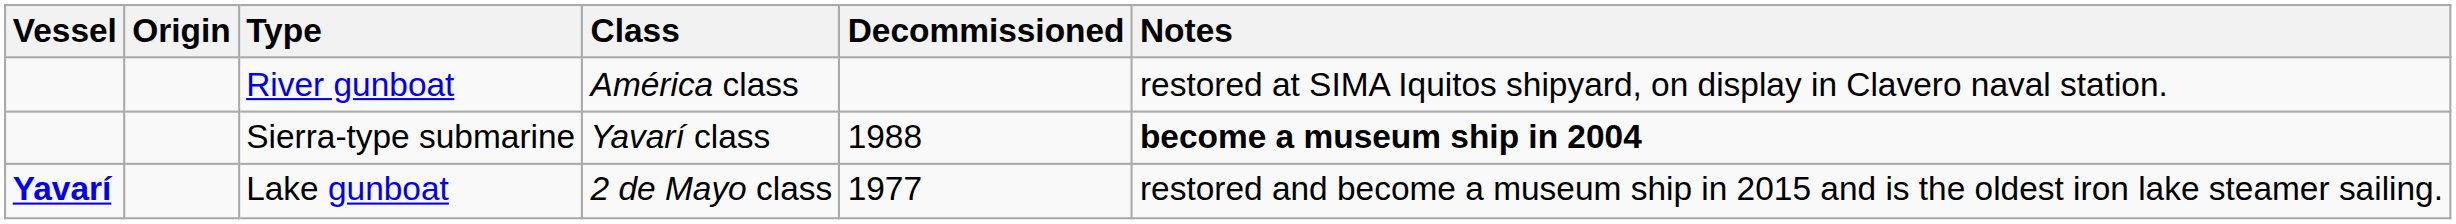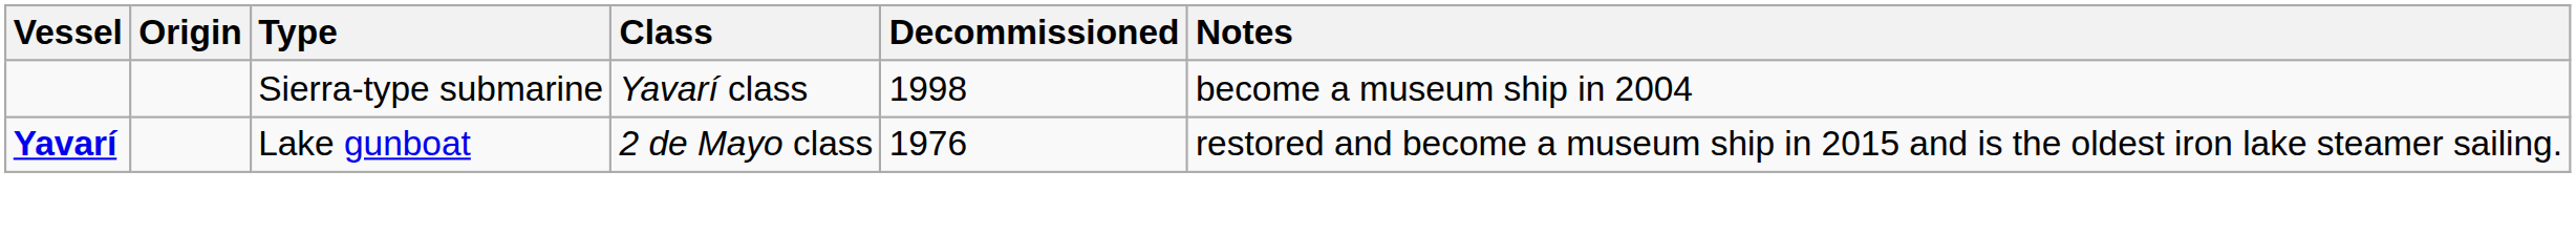- row: River gunboat | América class | restored at SIMA Iquitos shipyard, on display in Clavero naval station.
Sierra-type submarine | Decommissioned: 1988 -> 1998
Sierra-type submarine | Notes: bold -> normal
Lake gunboat | Decommissioned: 1977 -> 1976
